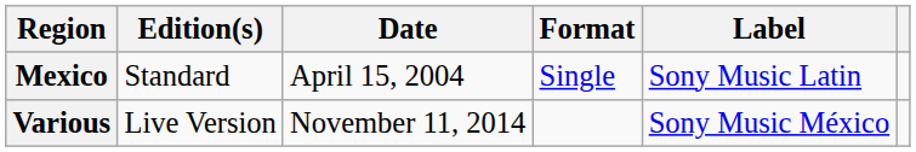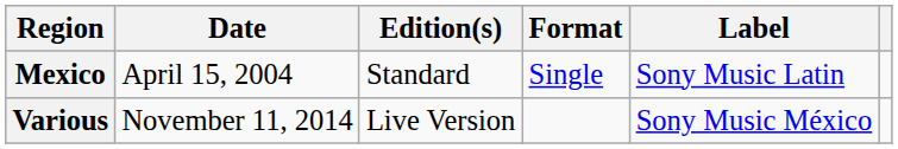columns swapped: Date <-> Edition(s)
